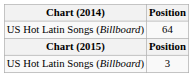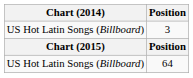rows swapped: 3 <-> 64
